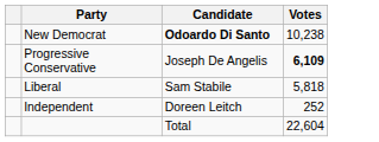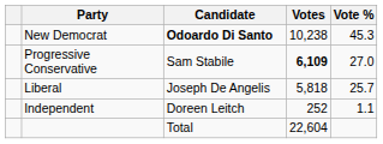+ column: Vote % | 45.3 | 27.0 | 25.7 | 1.1
Progressive Conservative | Candidate: Joseph De Angelis -> Sam Stabile
Liberal | Candidate: Sam Stabile -> Joseph De Angelis
